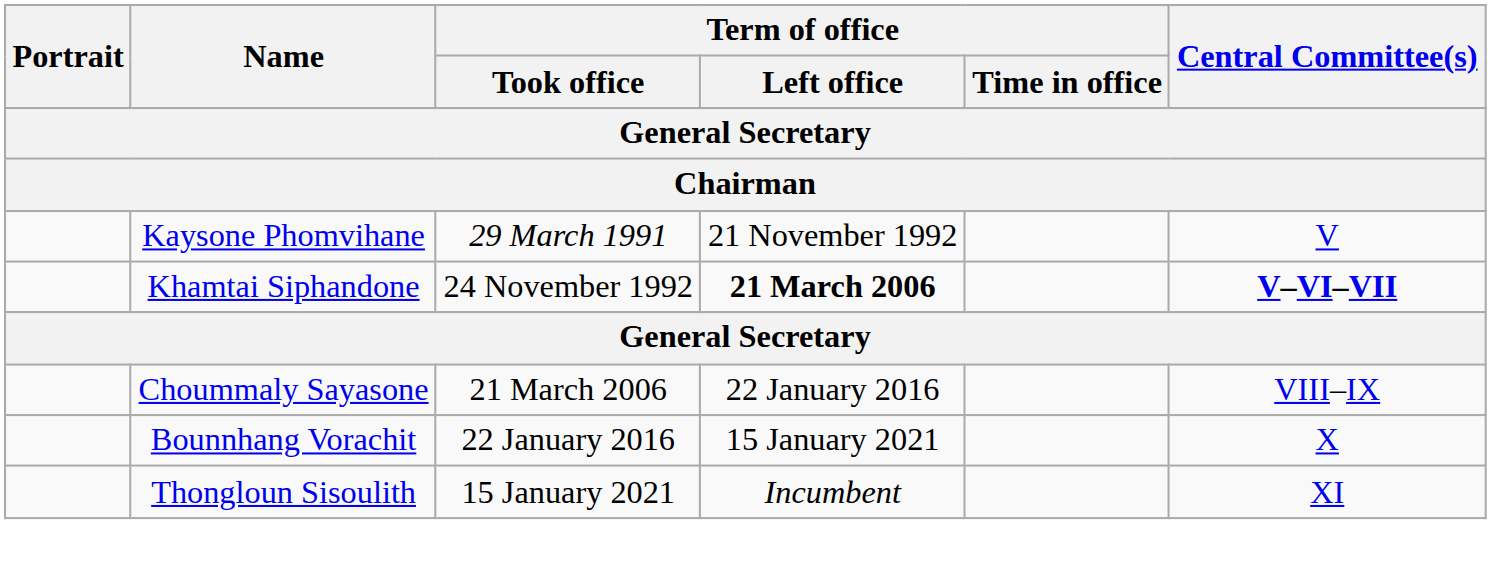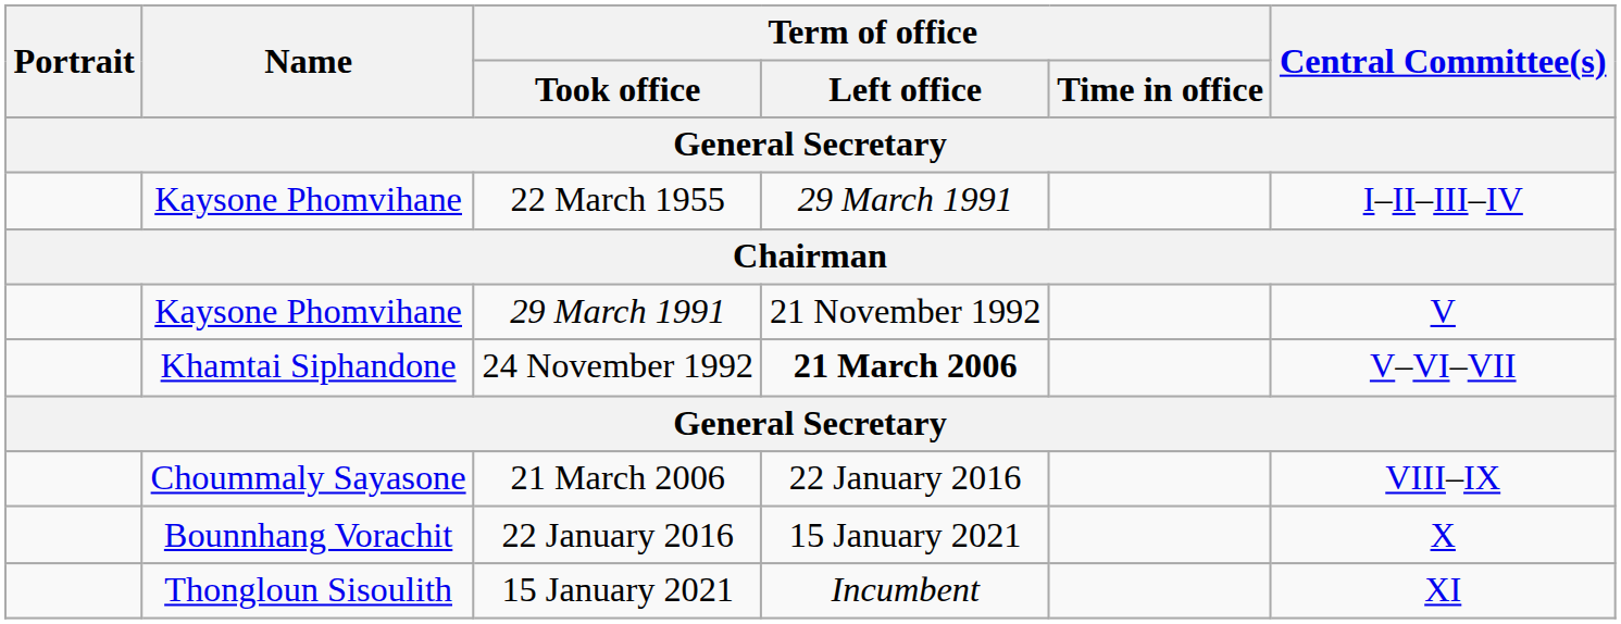+ row: Kaysone Phomvihane | 22 March 1955 | 29 March 1991 | I–II–III–IV
24 November 1992 | Central Committee(s): bold -> normal
